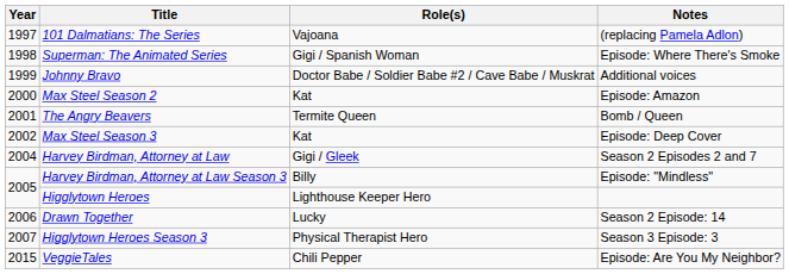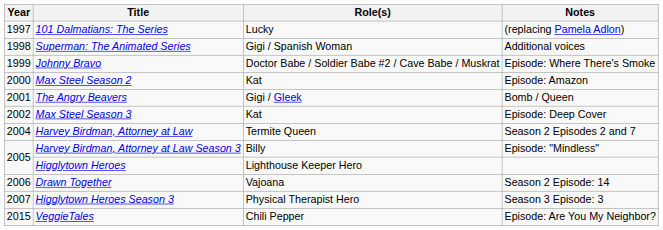101 Dalmatians: The Series | Role(s): Vajoana -> Lucky
Superman: The Animated Series | Notes: Episode: Where There's Smoke -> Additional voices
Johnny Bravo | Notes: Additional voices -> Episode: Where There's Smoke
The Angry Beavers | Role(s): Termite Queen -> Gigi / Gleek
Harvey Birdman, Attorney at Law | Role(s): Gigi / Gleek -> Termite Queen
Drawn Together | Role(s): Lucky -> Vajoana
